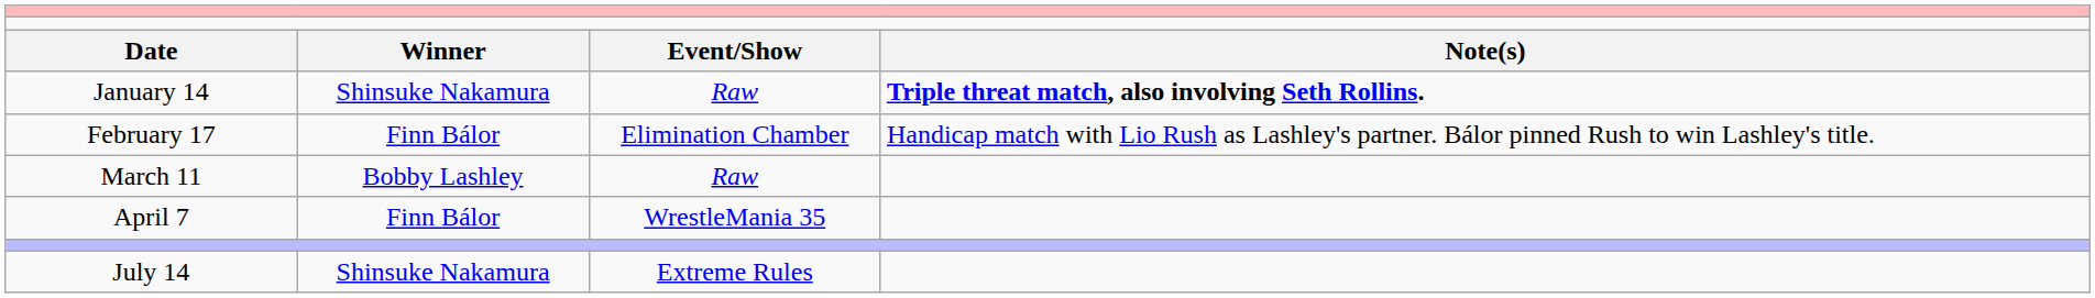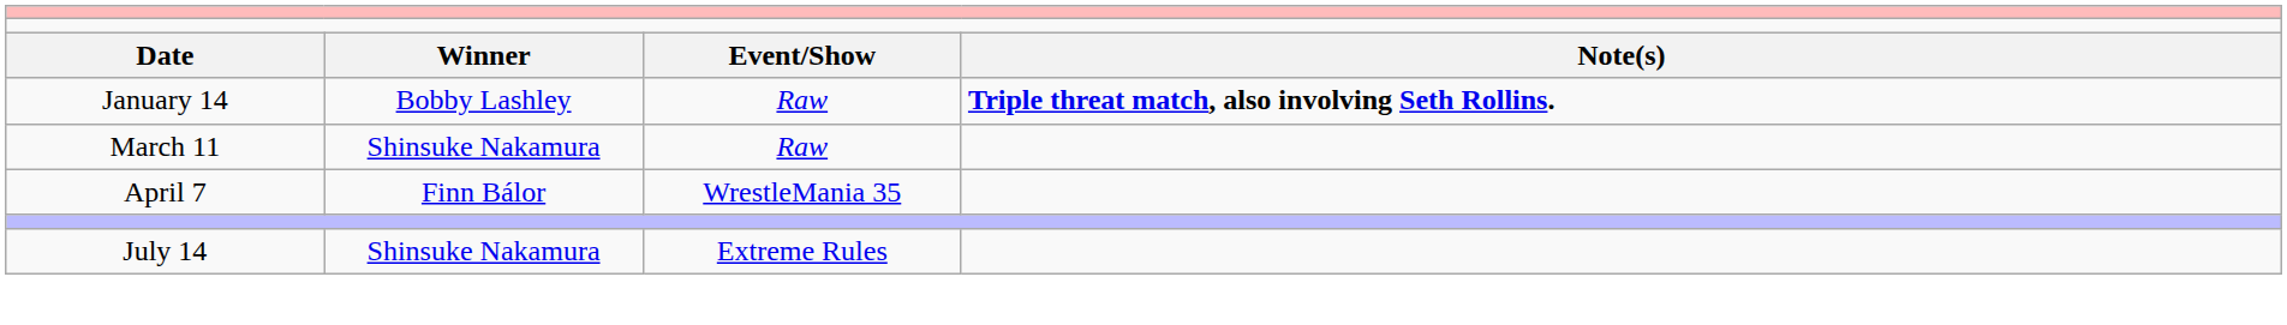January 14 | column 2: Shinsuke Nakamura -> Bobby Lashley
- row: February 17 | Finn Bálor | Elimination Chamber | Handicap match with Lio Rush as Lashley's partner. Bálor pinned Rush to win Lashley's title.
March 11 | column 2: Bobby Lashley -> Shinsuke Nakamura
